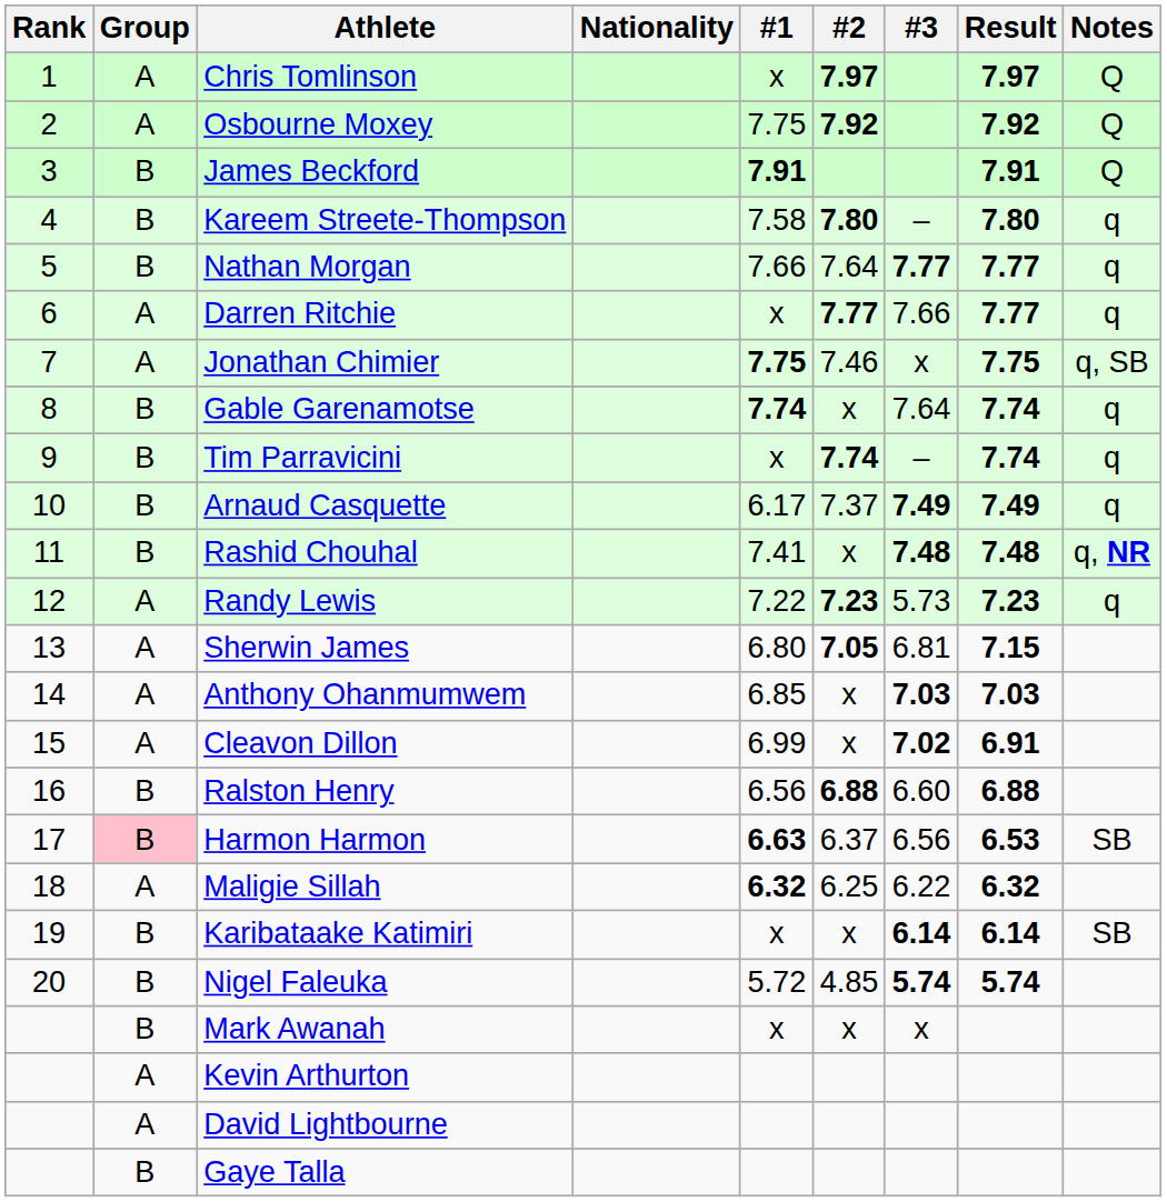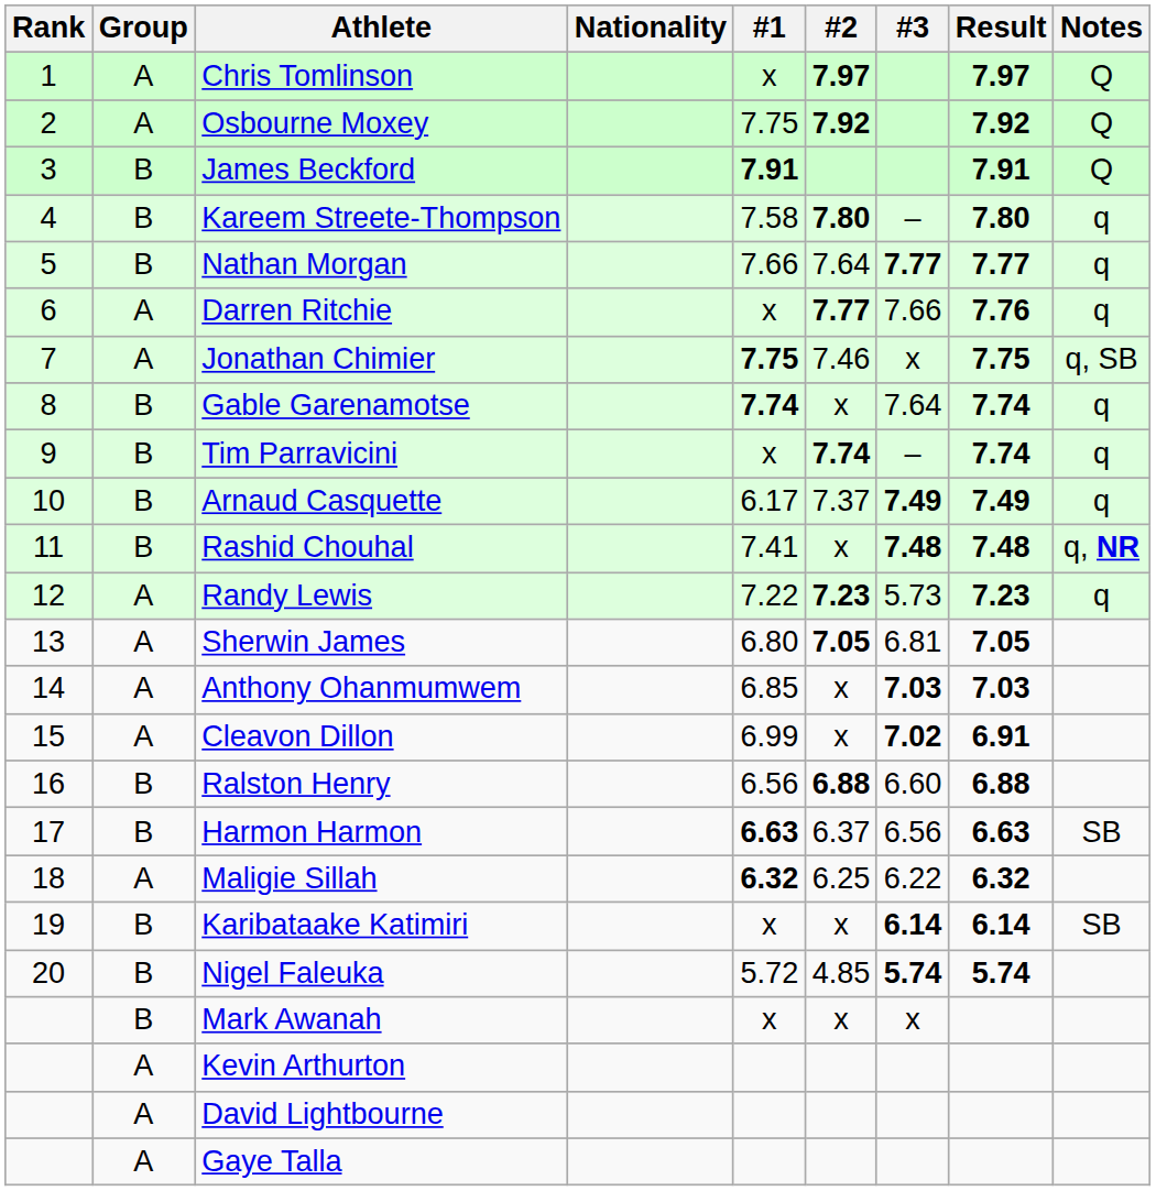Darren Ritchie | Result: 7.77 -> 7.76
Sherwin James | Result: 7.15 -> 7.05
Harmon Harmon | Group: pink background -> no background
Harmon Harmon | Result: 6.53 -> 6.63
Gaye Talla | Group: B -> A
